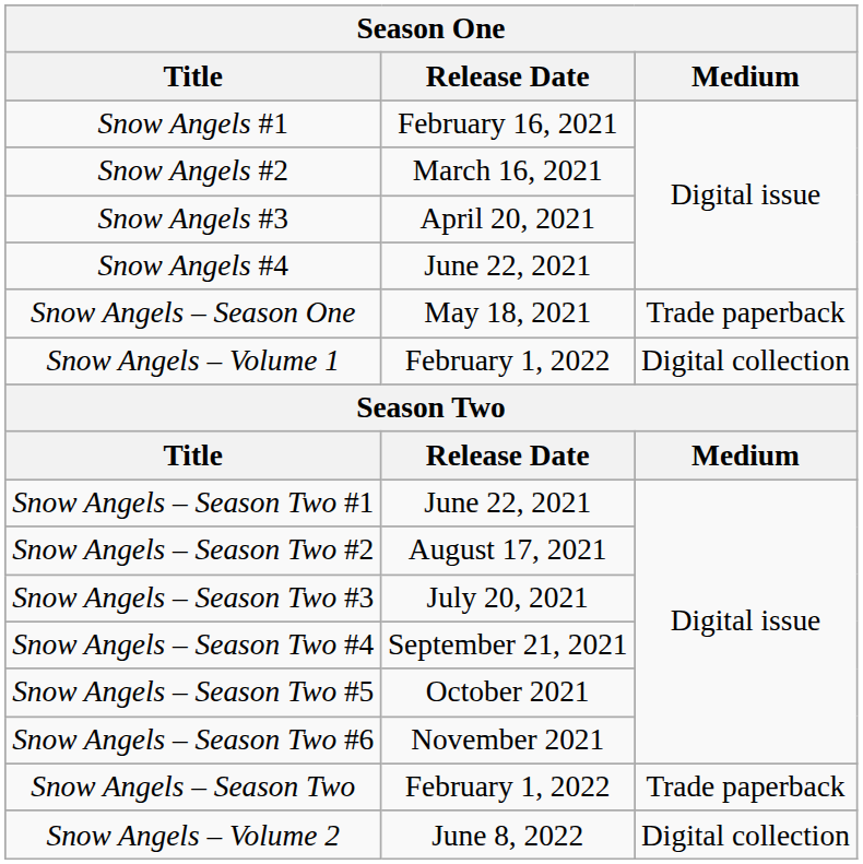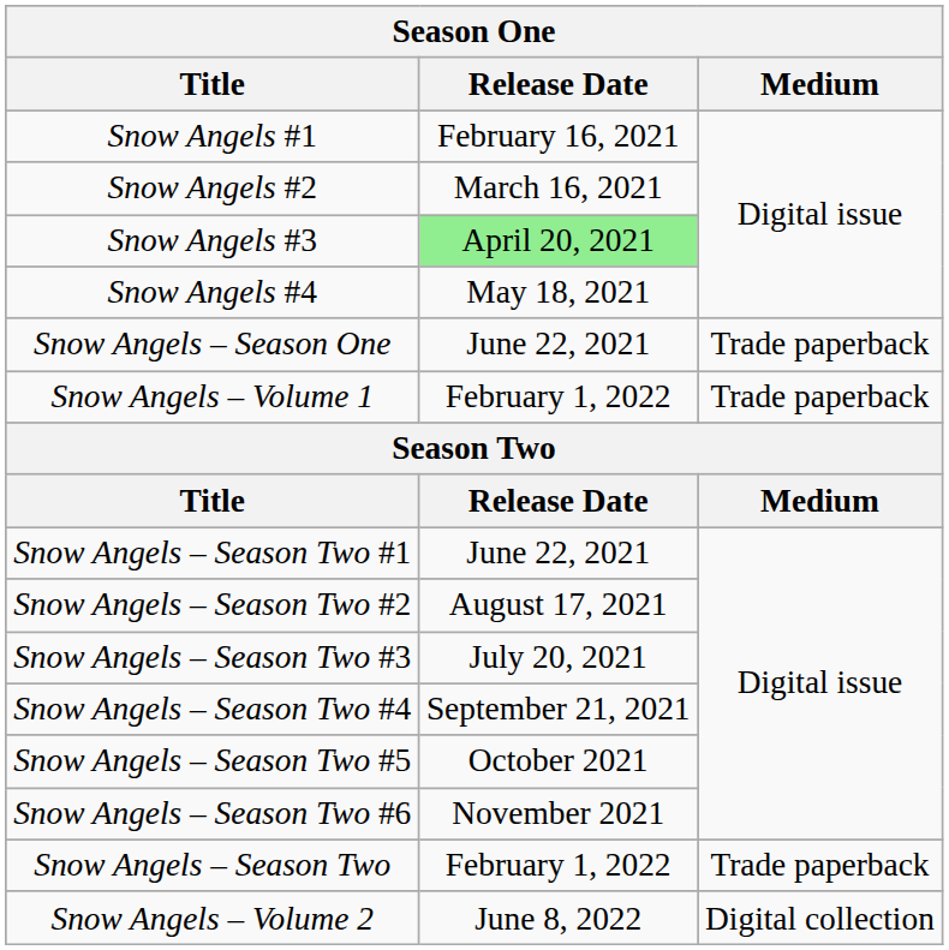Snow Angels #3 | Release Date: no background -> lightgreen background
Snow Angels #4 | Release Date: June 22, 2021 -> May 18, 2021
Snow Angels – Season One | Release Date: May 18, 2021 -> June 22, 2021
Snow Angels – Volume 1 | Medium: Digital collection -> Trade paperback
